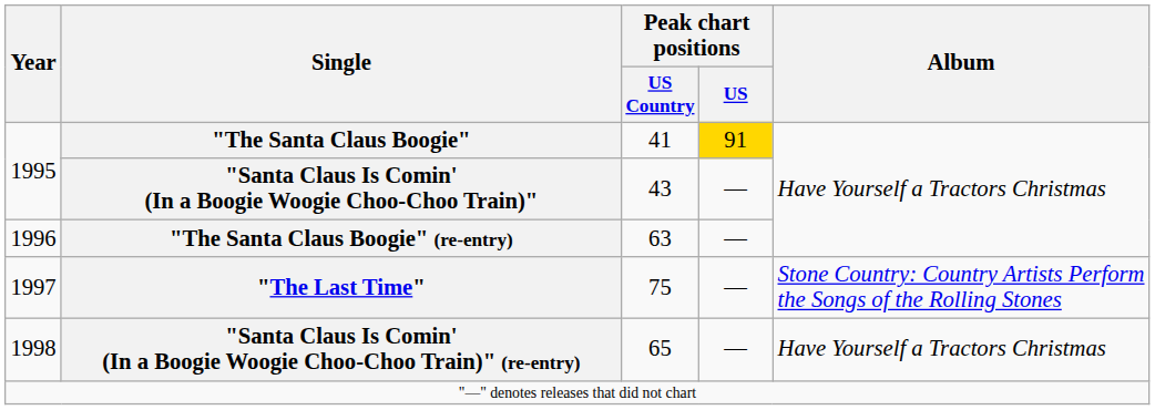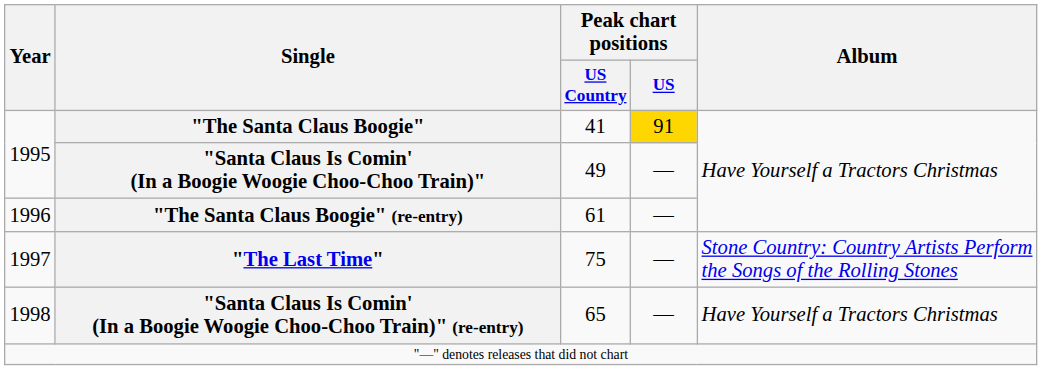"Santa Claus Is Comin' (In a Boogie Woogie Choo-Choo Train)" | Peak chart positions / US Country: 43 -> 49
"The Santa Claus Boogie" (re-entry) | Peak chart positions / US Country: 63 -> 61
